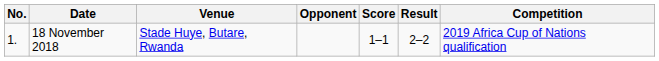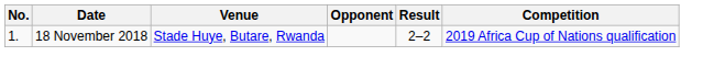- column: Score | 1–1
